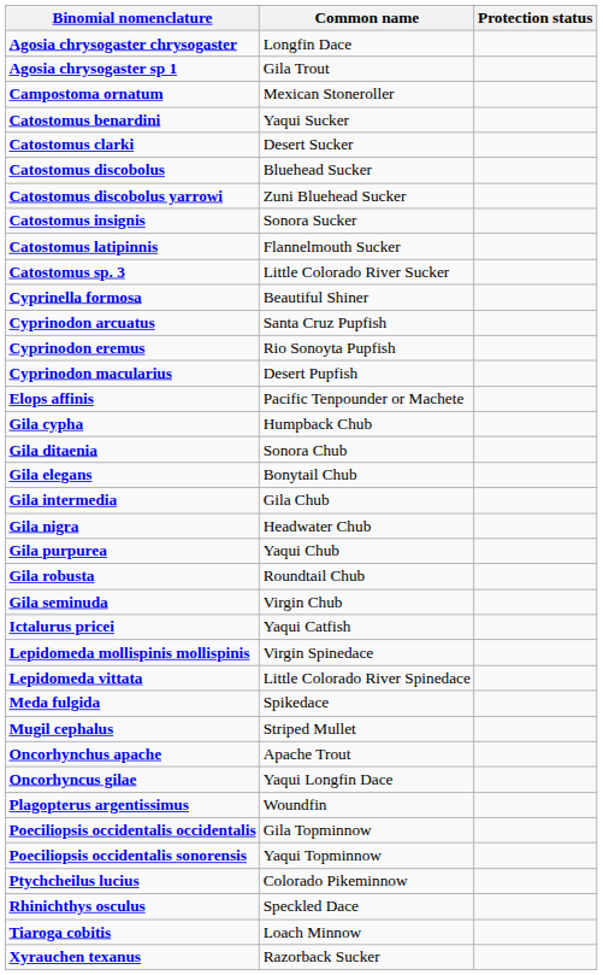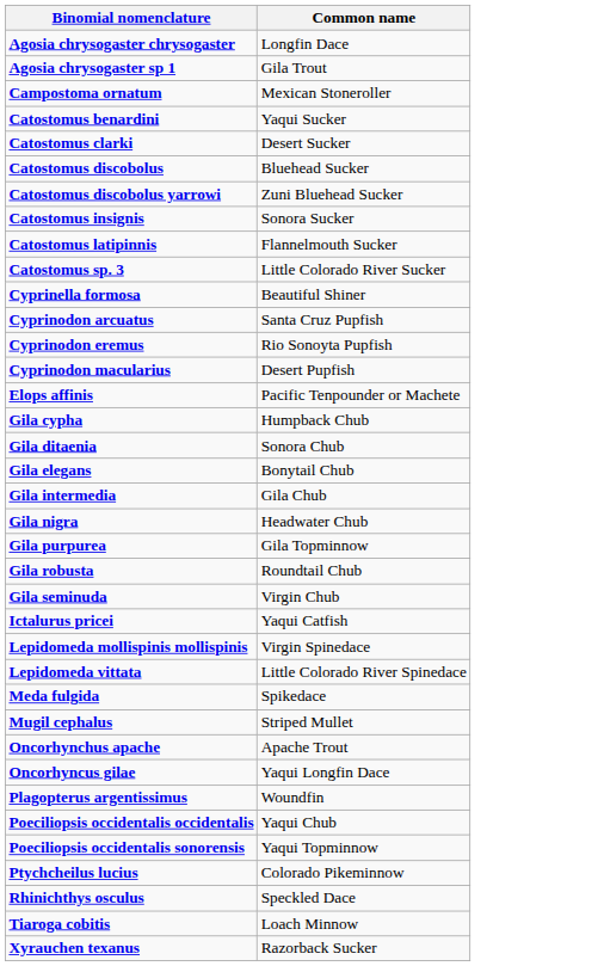- column: Protection status
Gila purpurea | Common name: Yaqui Chub -> Gila Topminnow
Poeciliopsis occidentalis occidentalis | Common name: Gila Topminnow -> Yaqui Chub
